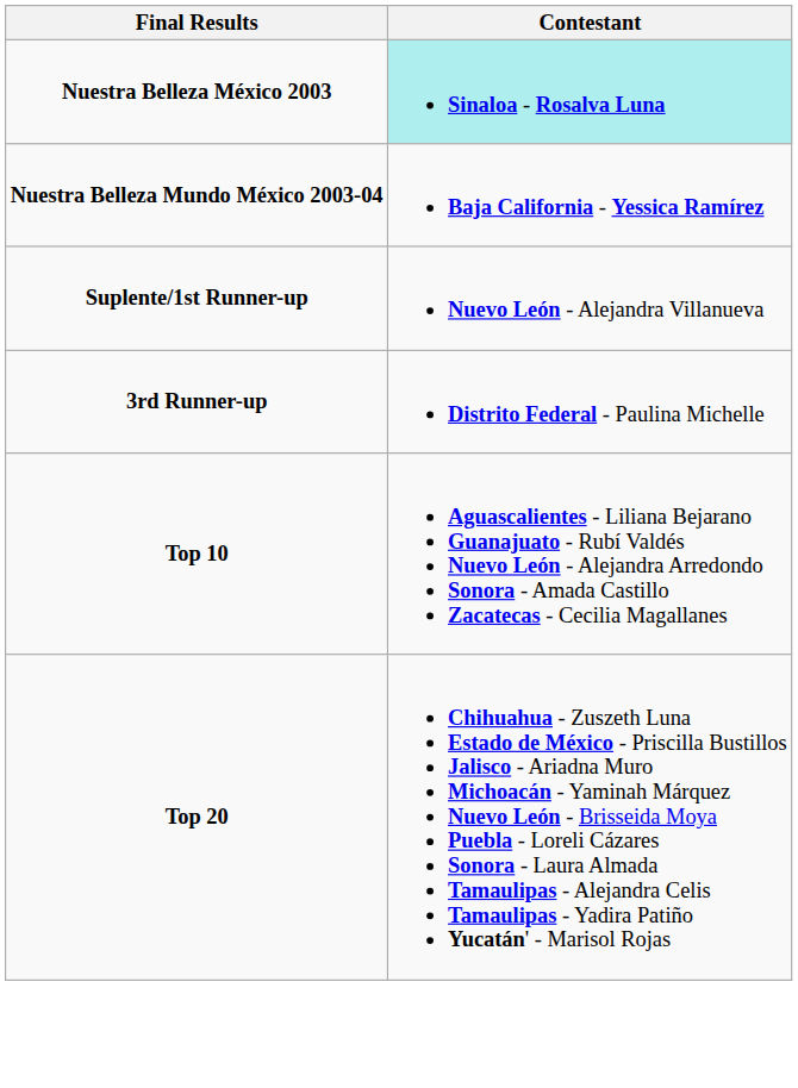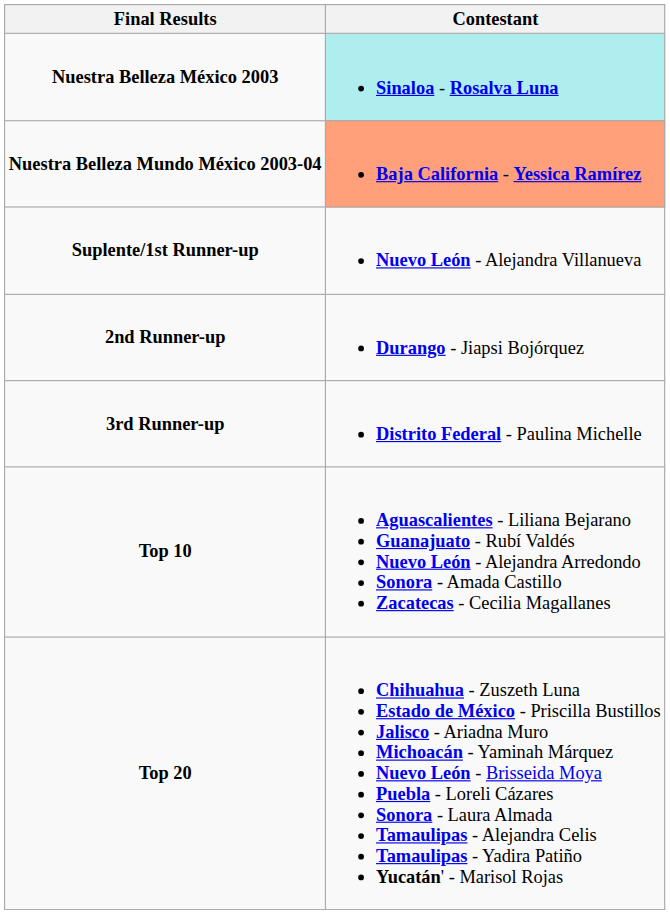Nuestra Belleza Mundo México 2003-04 | Contestant: no background -> lightsalmon background
+ row: 2nd Runner-up | Durango - Jiapsi Bojórquez
